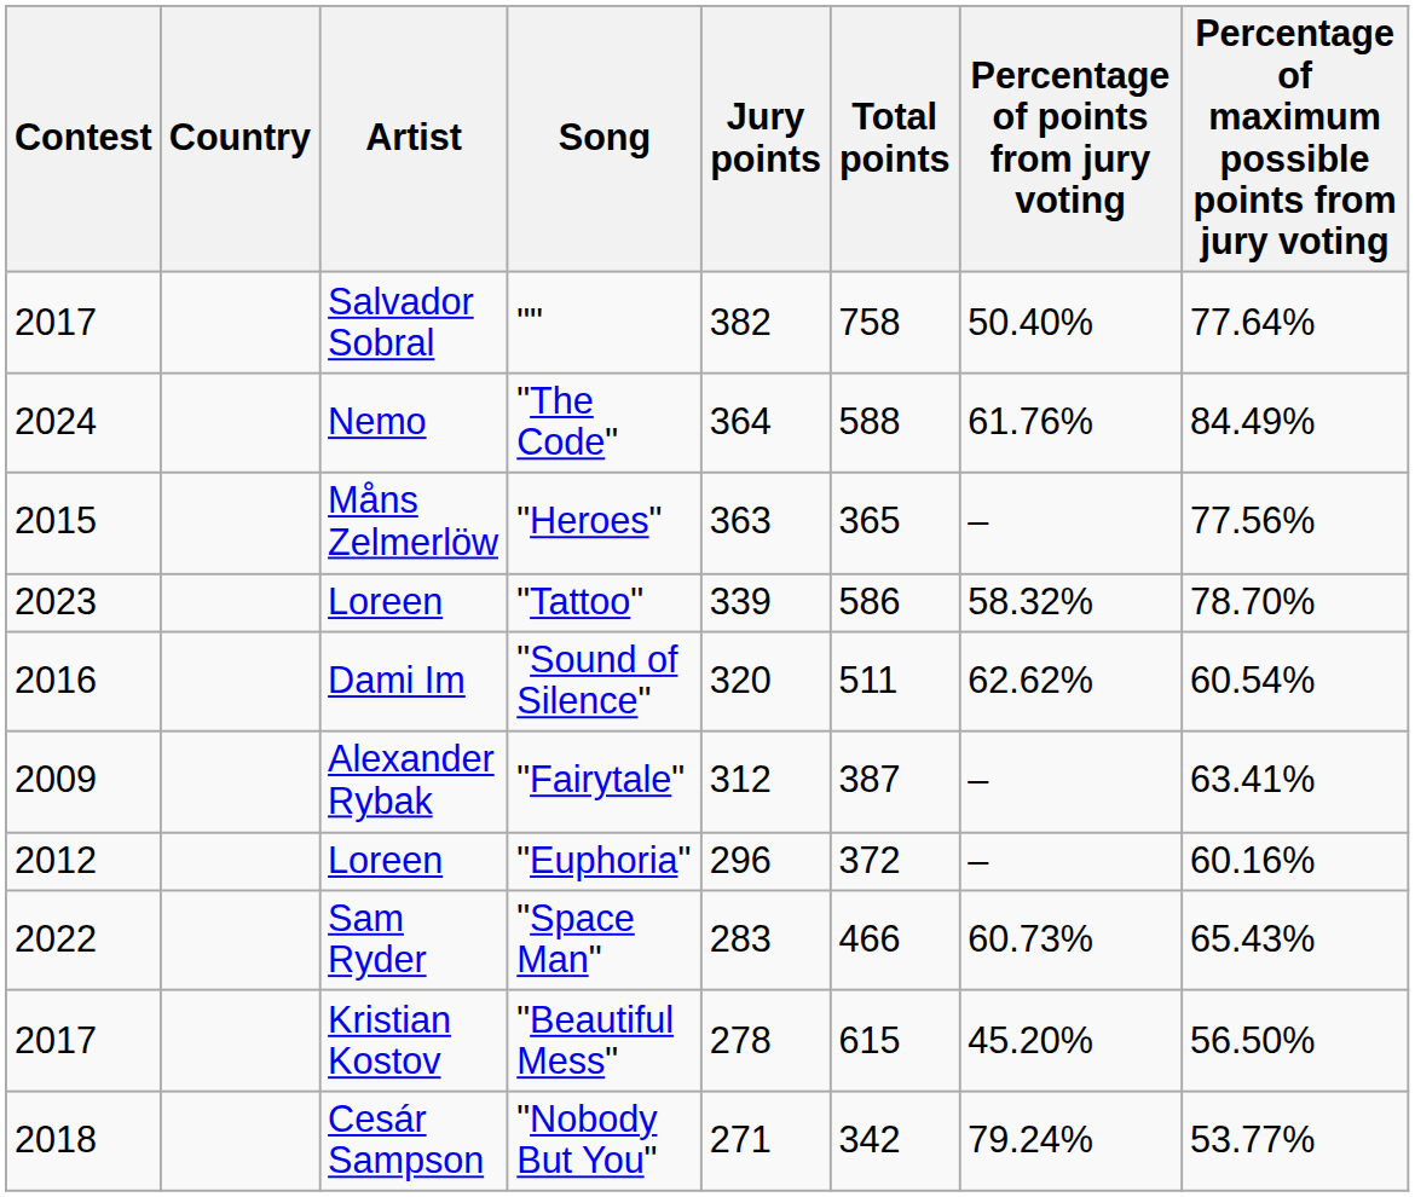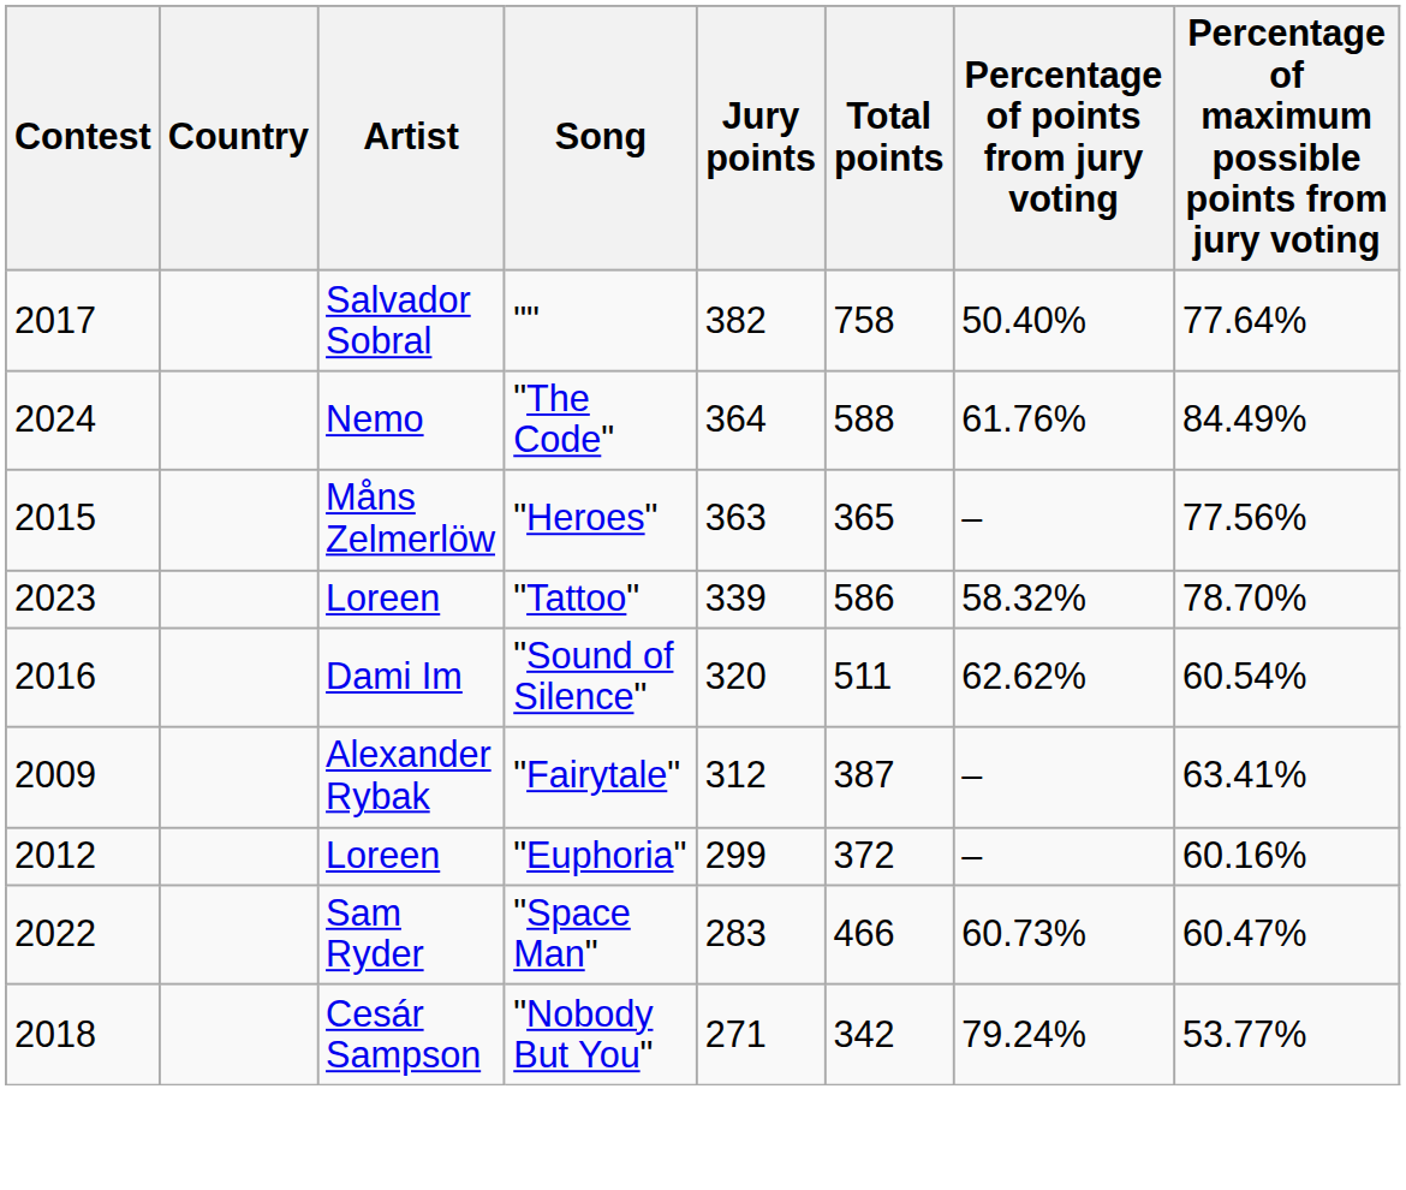"Euphoria" | Jury points: 296 -> 299
"Space Man" | Percentage of maximum possible points from jury voting: 65.43% -> 60.47%
- row: 2017 | Kristian Kostov | "Beautiful Mess" | 278 | 615 | 45.20% | 56.50%
